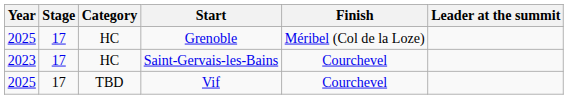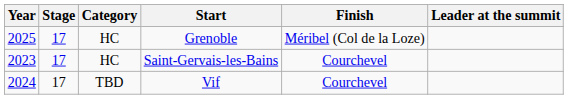Vif | Year: 2025 -> 2024
